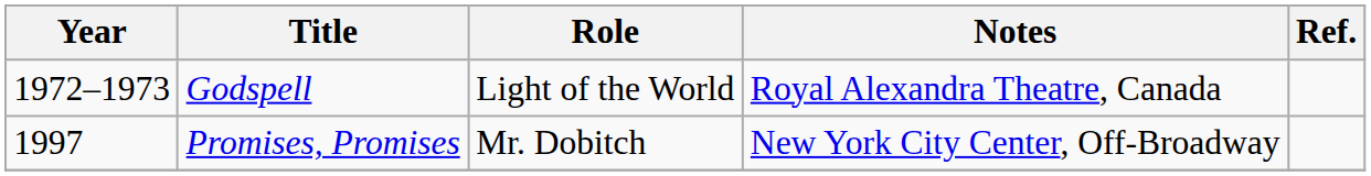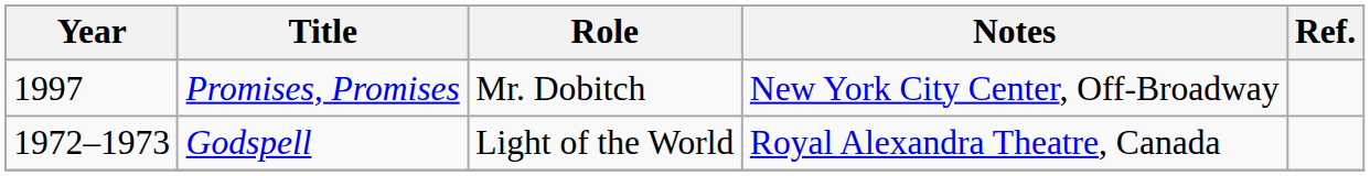rows swapped: Godspell <-> Promises, Promises
